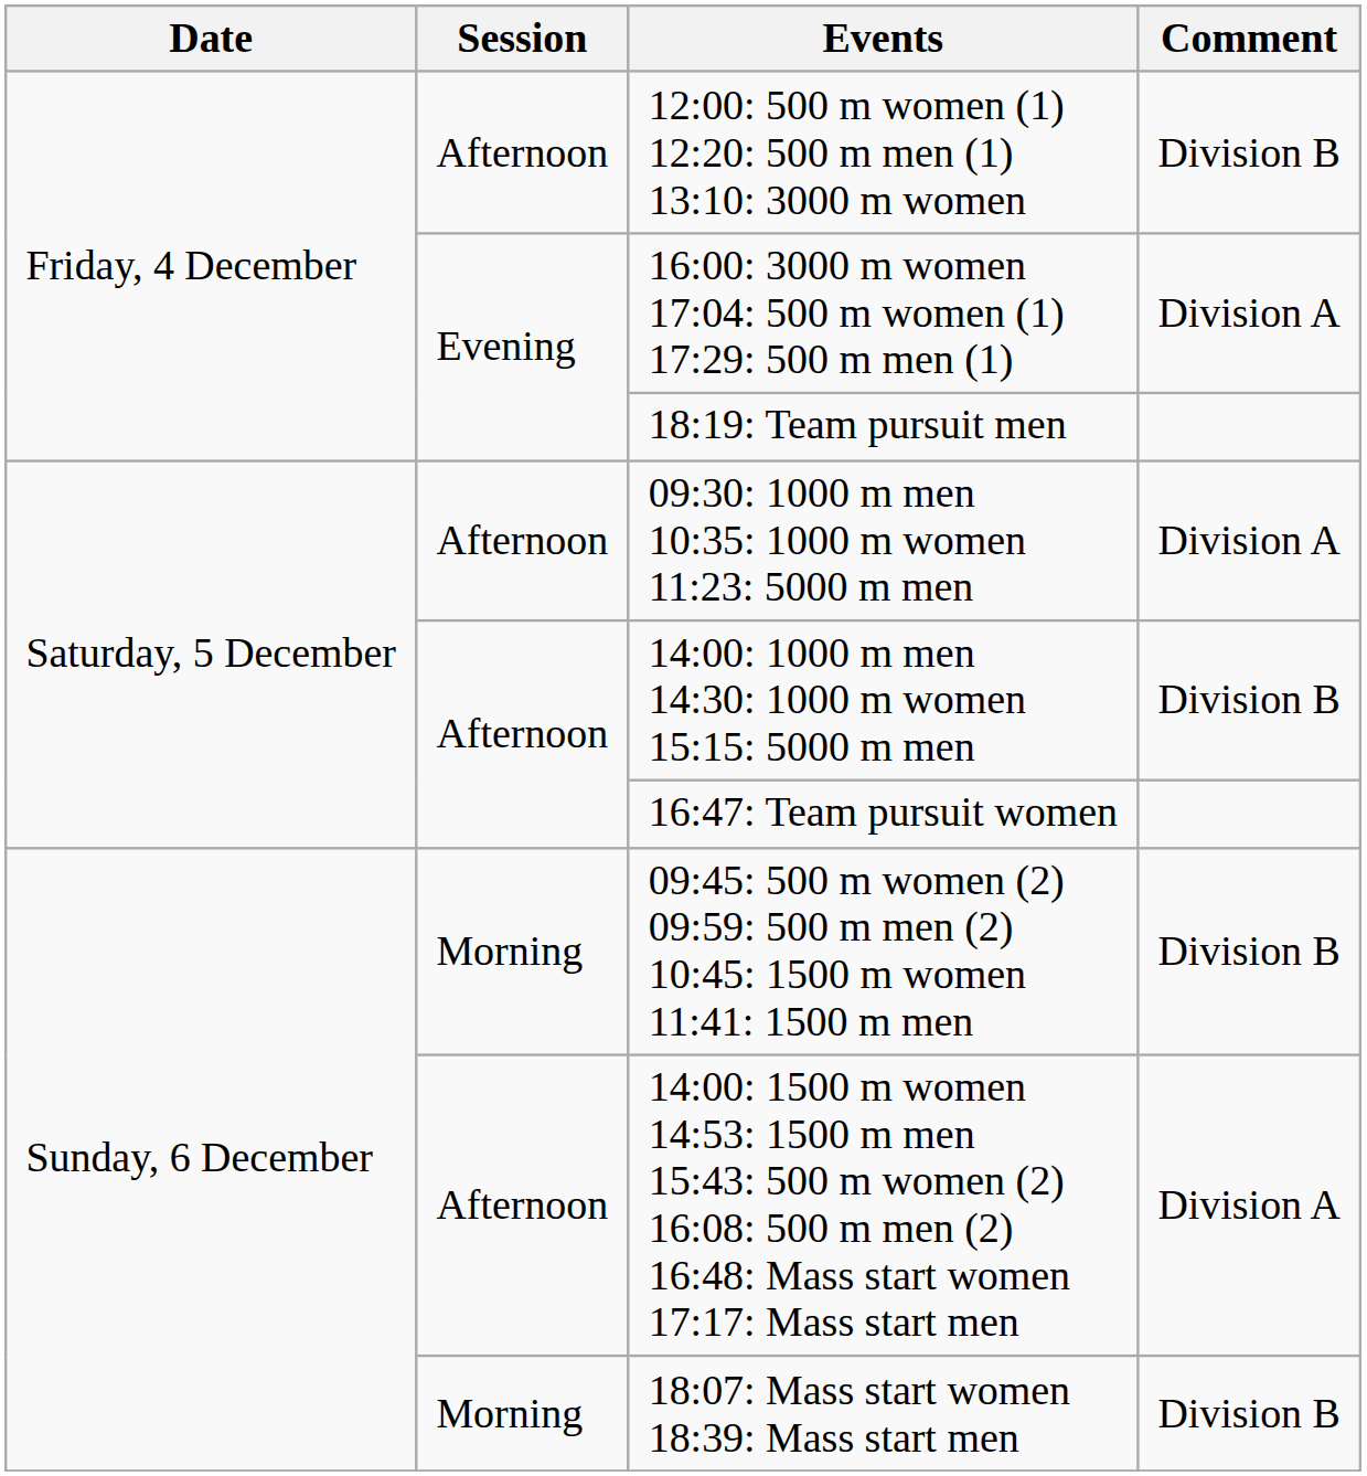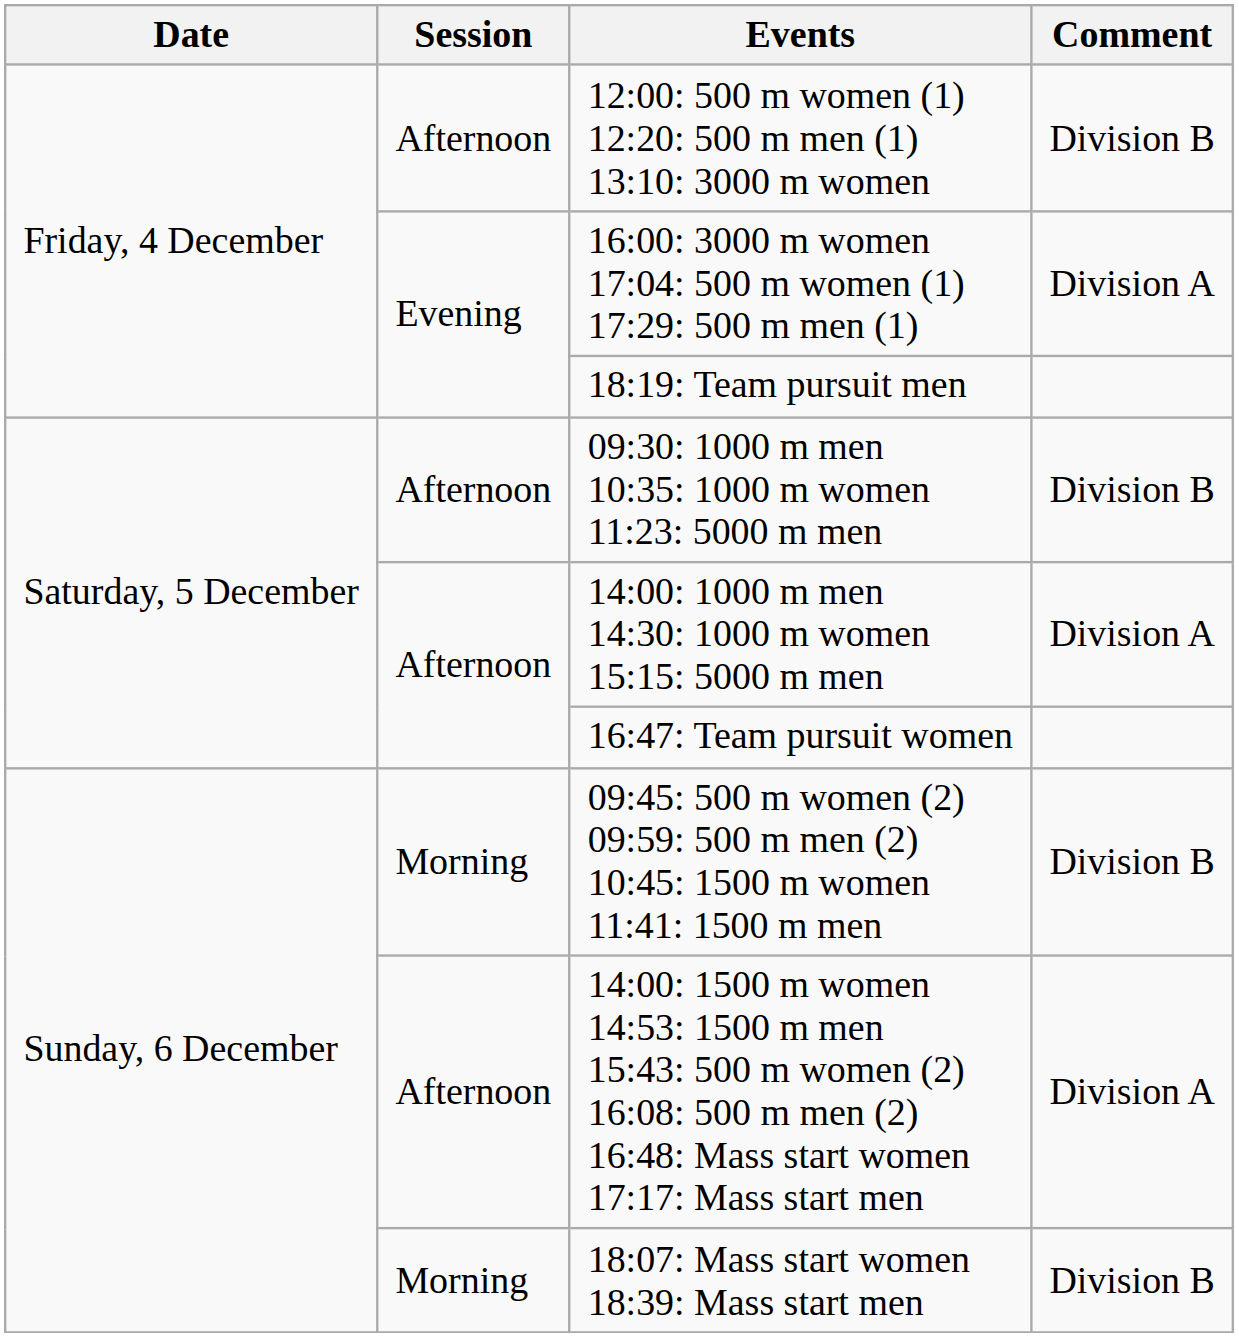09:30: 1000 m men 10:35: 1000 m women 11:23: 5000 m men | Comment: Division A -> Division B
14:00: 1000 m men 14:30: 1000 m women 15:15: 5000 m men | Comment: Division B -> Division A
